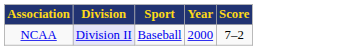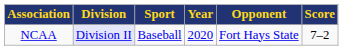+ column: Opponent | Fort Hays State
NCAA | Year: 2000 -> 2020
